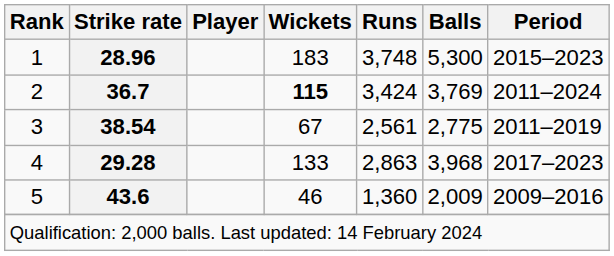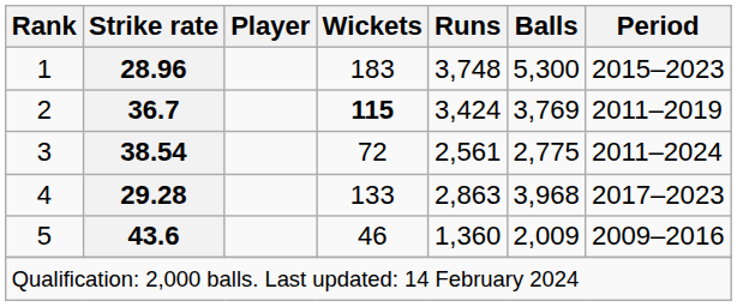2 | Period: 2011–2024 -> 2011–2019
3 | Wickets: 67 -> 72
3 | Period: 2011–2019 -> 2011–2024
